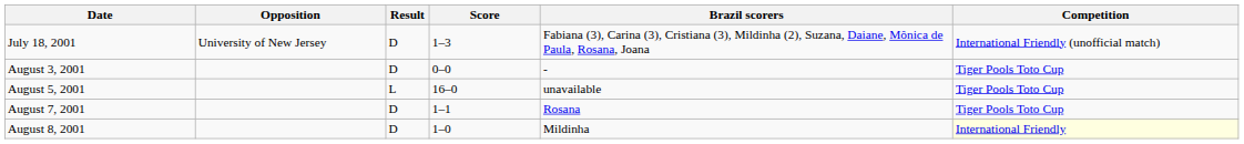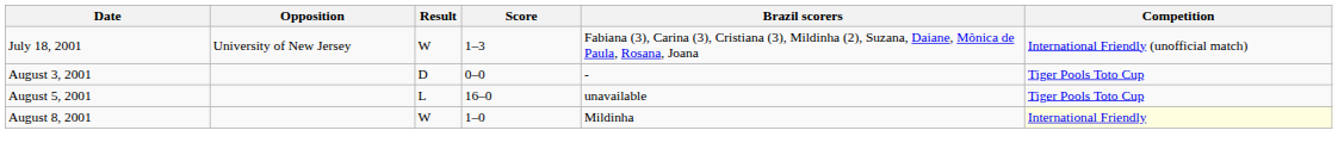July 18, 2001 | Result: D -> W
- row: August 7, 2001 | D | 1–1 | Rosana | Tiger Pools Toto Cup
August 8, 2001 | Result: D -> W
